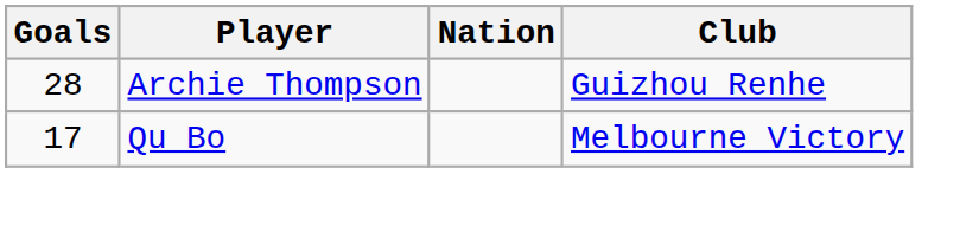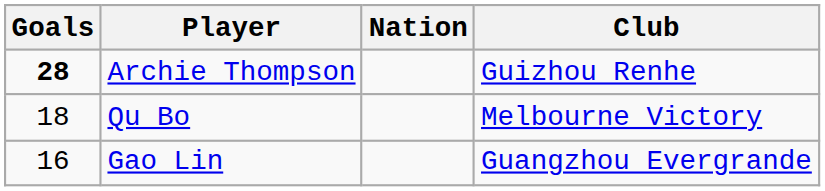Archie Thompson | Goals: normal -> bold
Qu Bo | Goals: 17 -> 18
+ row: 16 | Gao Lin | Guangzhou Evergrande
